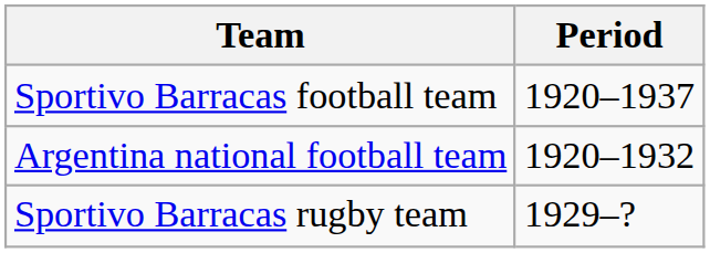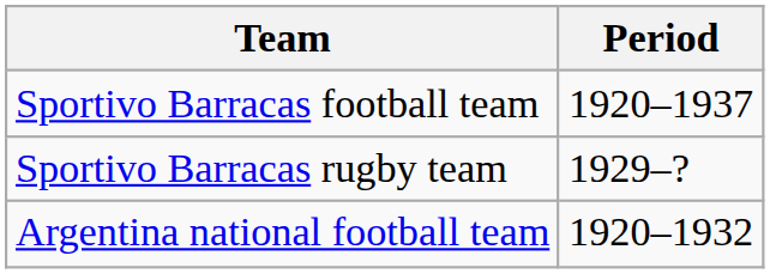rows swapped: Sportivo Barracas rugby team <-> Argentina national football team
